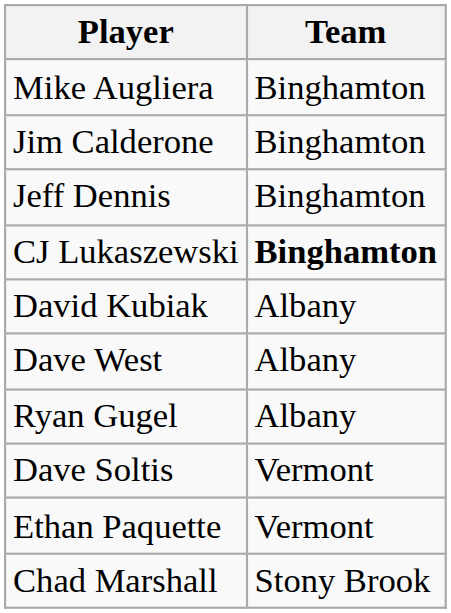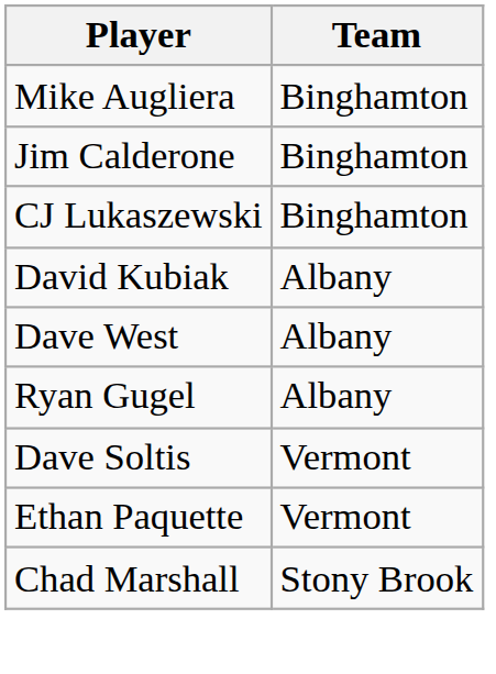- row: Jeff Dennis | Binghamton
CJ Lukaszewski | Team: bold -> normal
